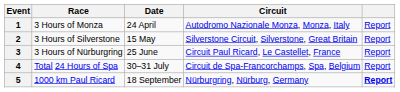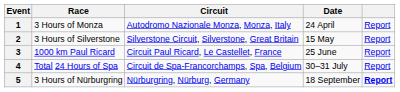columns swapped: Circuit <-> Date
3 | Race: 3 Hours of Nürburgring -> 1000 km Paul Ricard
5 | Race: 1000 km Paul Ricard -> 3 Hours of Nürburgring
